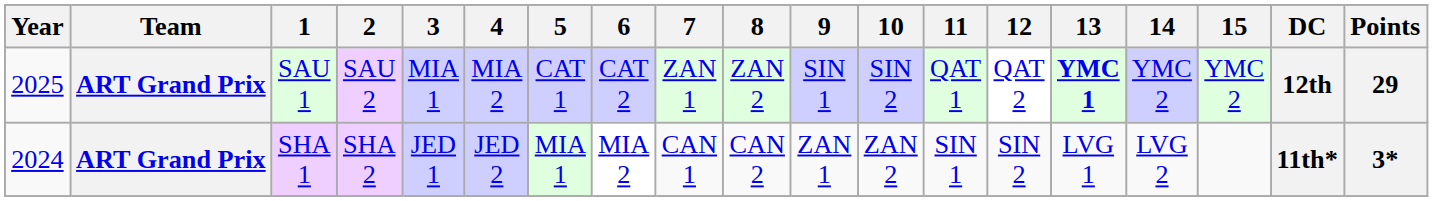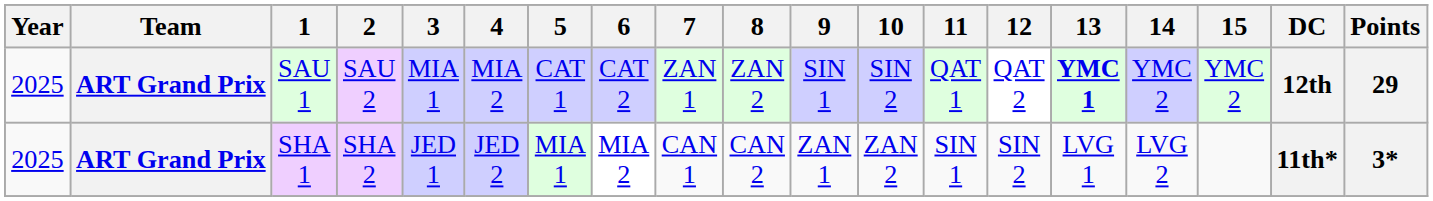SHA 1 | Year: 2024 -> 2025
